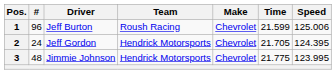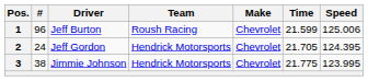3 | #: 48 -> 38
